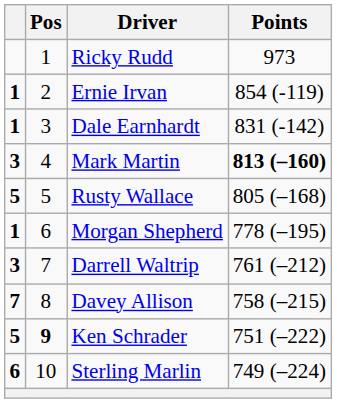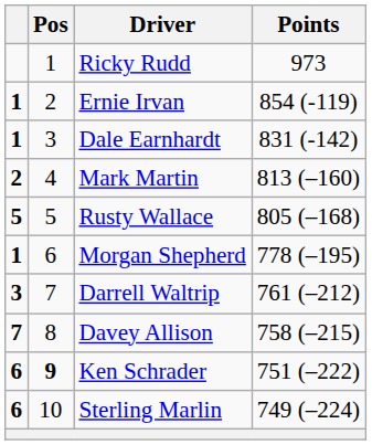Mark Martin | column 1: 3 -> 2
Mark Martin | Points: bold -> normal
Ken Schrader | column 1: 5 -> 6
